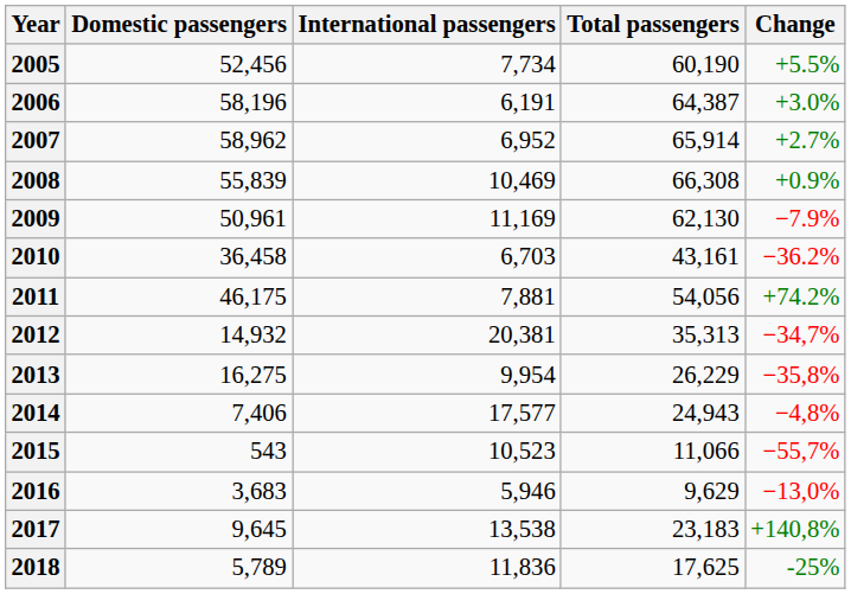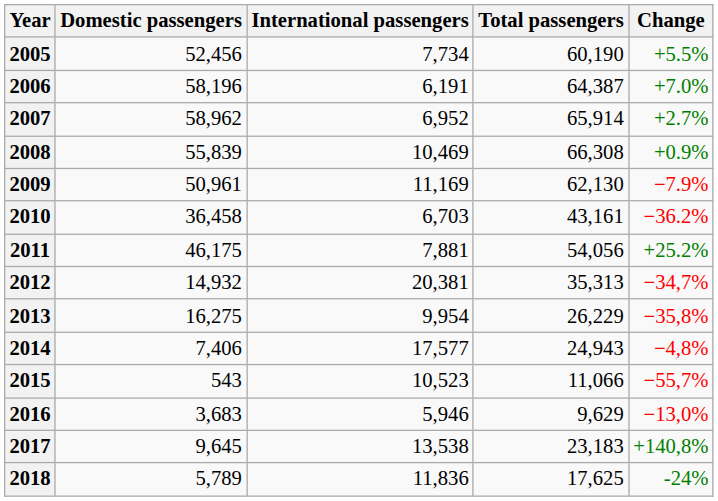2006 | Change: +3.0% -> +7.0%
2011 | Change: +74.2% -> +25.2%
2018 | Change: -25% -> -24%
